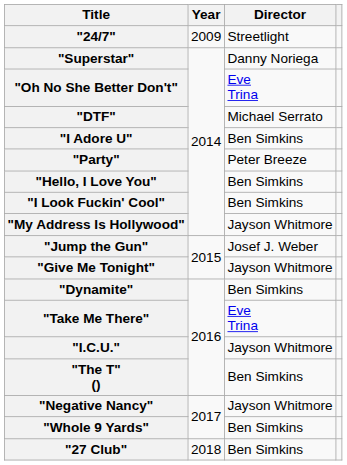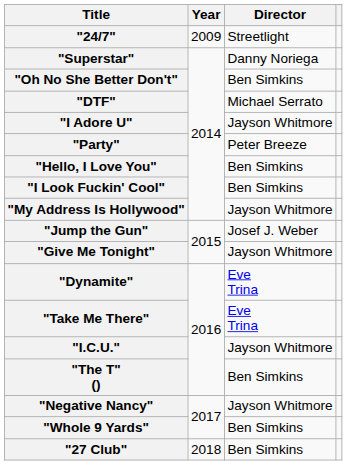"Oh No She Better Don't" | Director: Eve Trina -> Ben Simkins
"I Adore U" | Director: Ben Simkins -> Jayson Whitmore
"Dynamite" | Director: Ben Simkins -> Eve Trina
